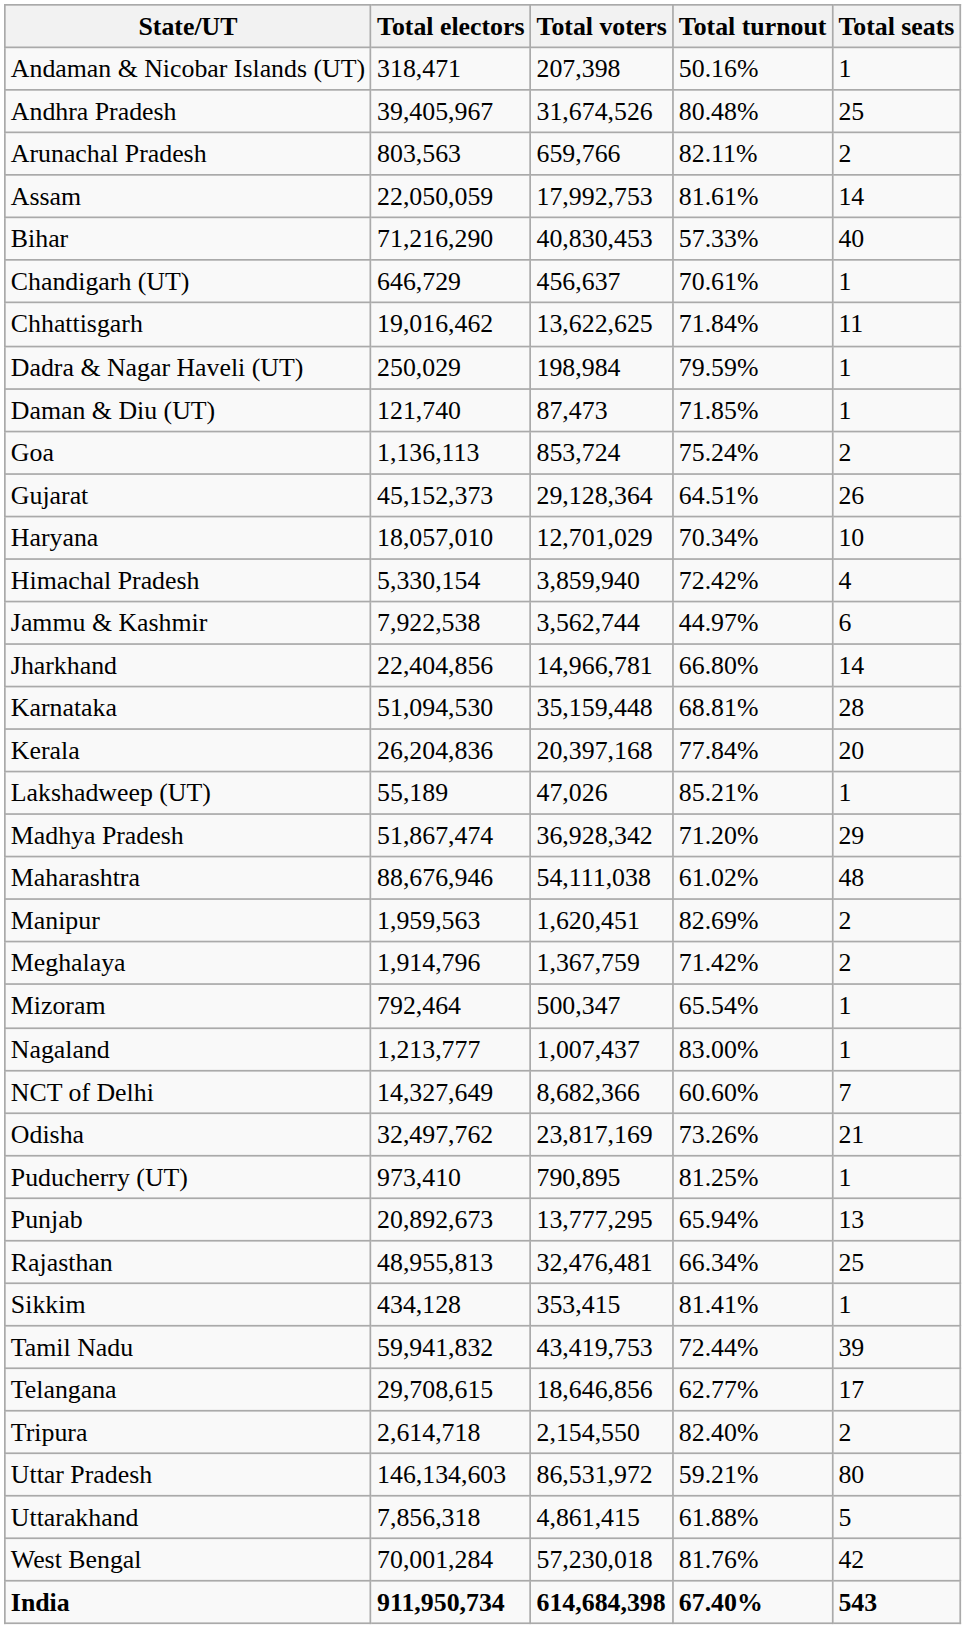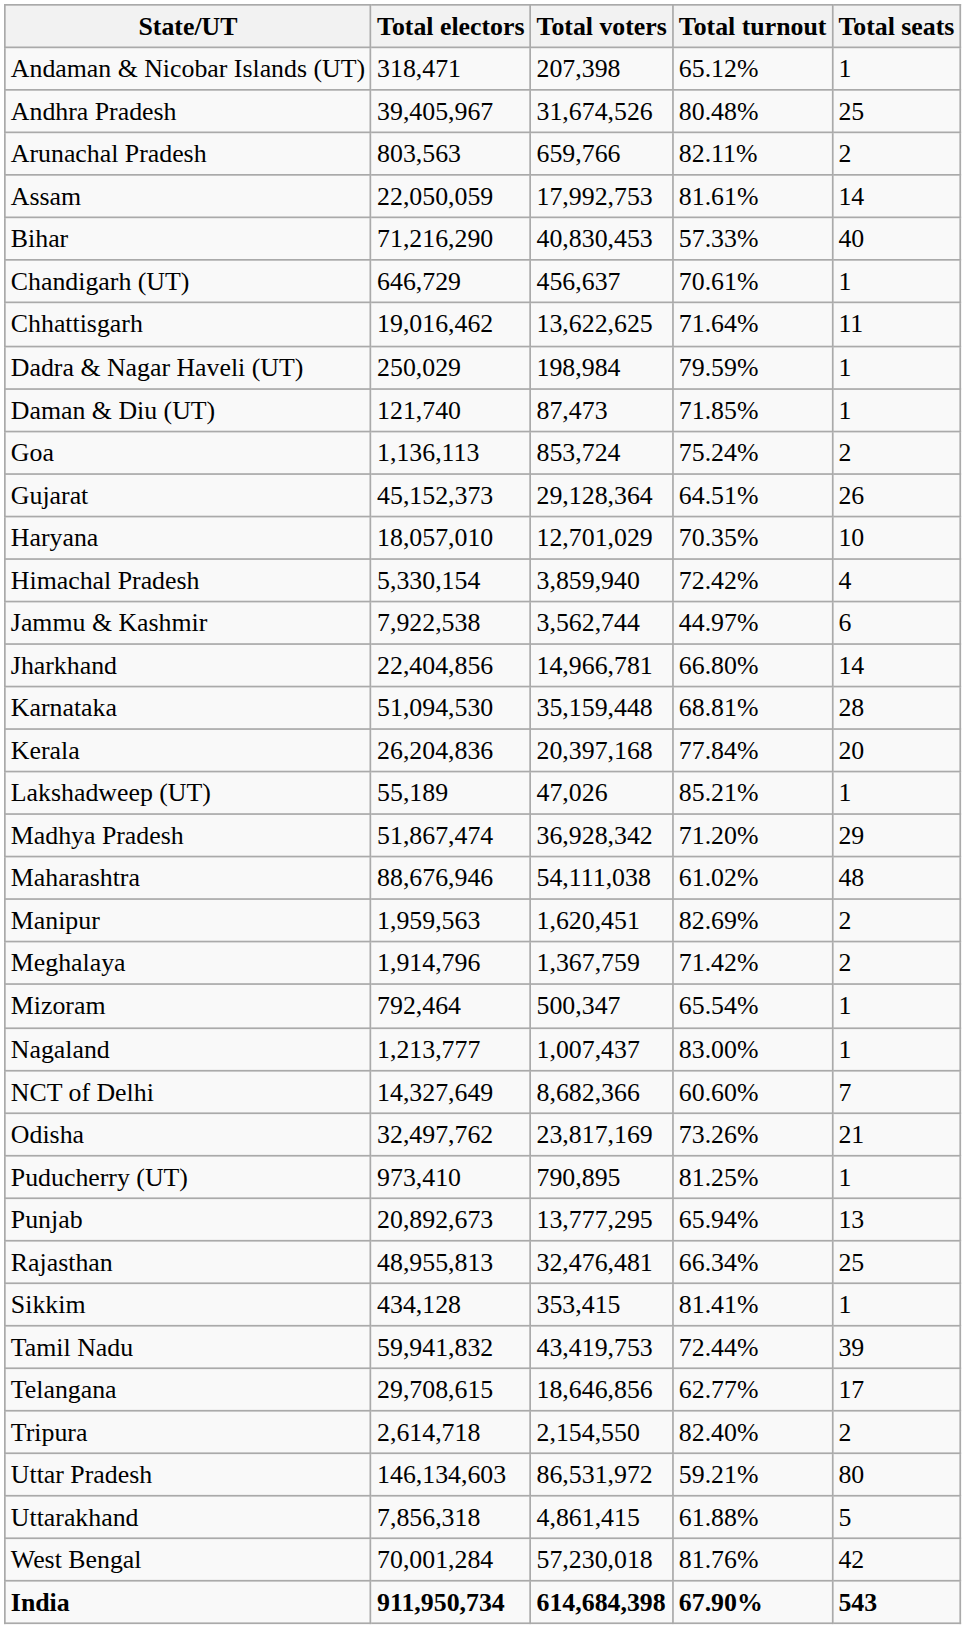Andaman & Nicobar Islands (UT) | Total turnout: 50.16% -> 65.12%
Chhattisgarh | Total turnout: 71.84% -> 71.64%
Haryana | Total turnout: 70.34% -> 70.35%
India | Total turnout: 67.40% -> 67.90%
